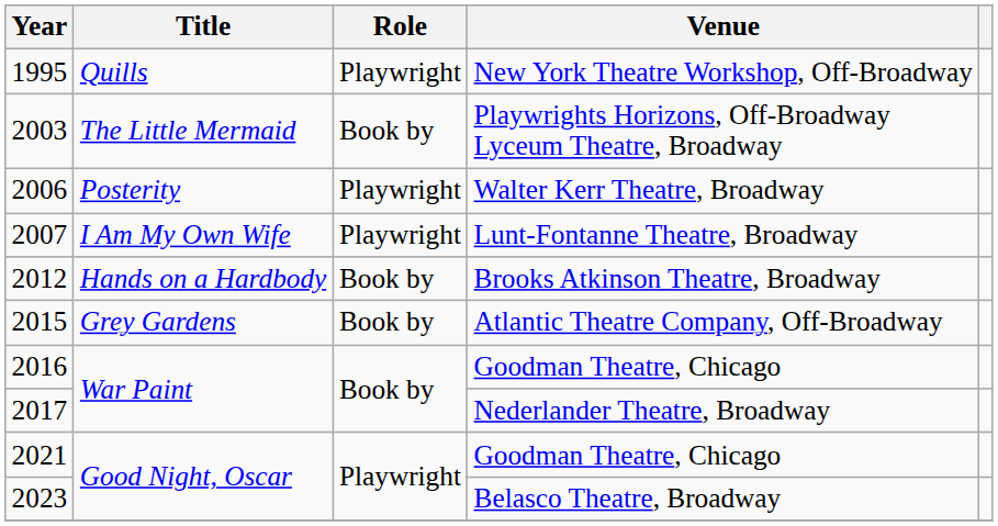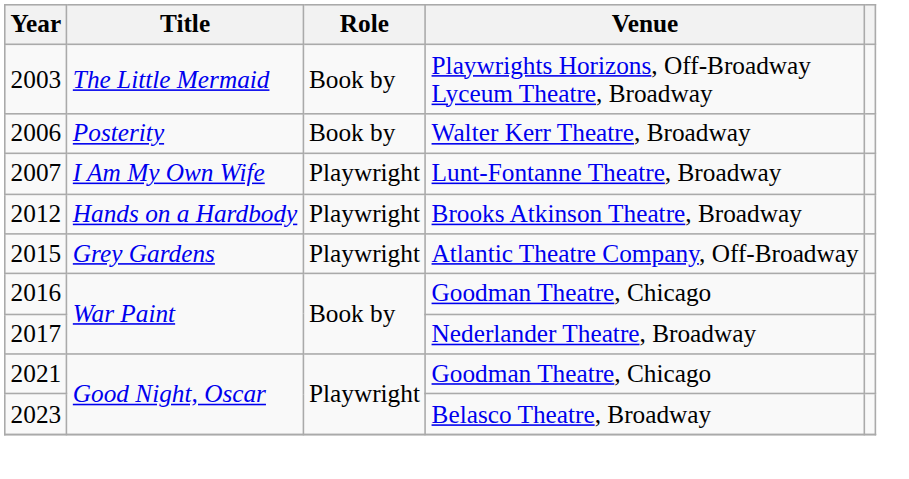- row: 1995 | Quills | Playwright | New York Theatre Workshop, Off-Broadway
Walter Kerr Theatre, Broadway | Role: Playwright -> Book by
Brooks Atkinson Theatre, Broadway | Role: Book by -> Playwright
Atlantic Theatre Company, Off-Broadway | Role: Book by -> Playwright
